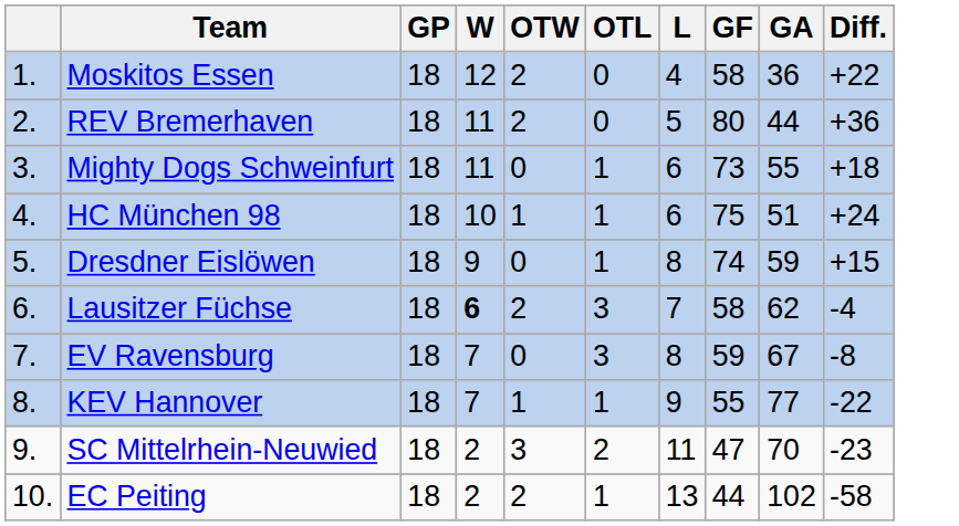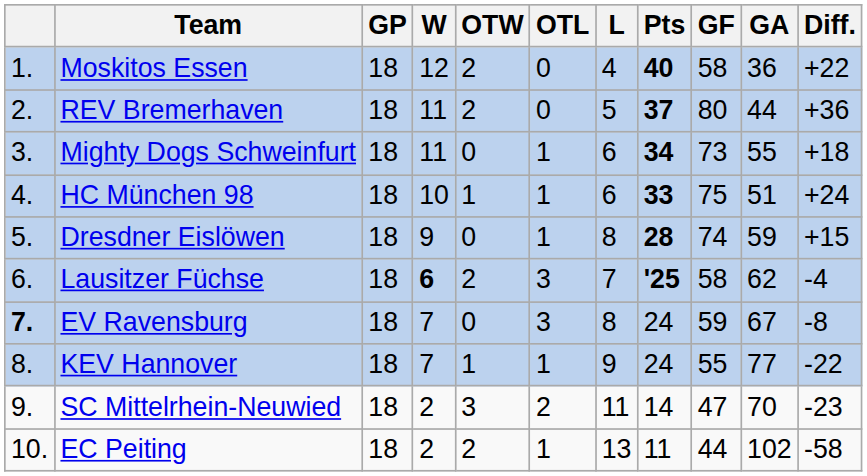+ column: Pts | 40 | 37 | 34 | 33 | 28 | '25 | 24 | 24 | 14 | 11
EV Ravensburg | column 1: normal -> bold
